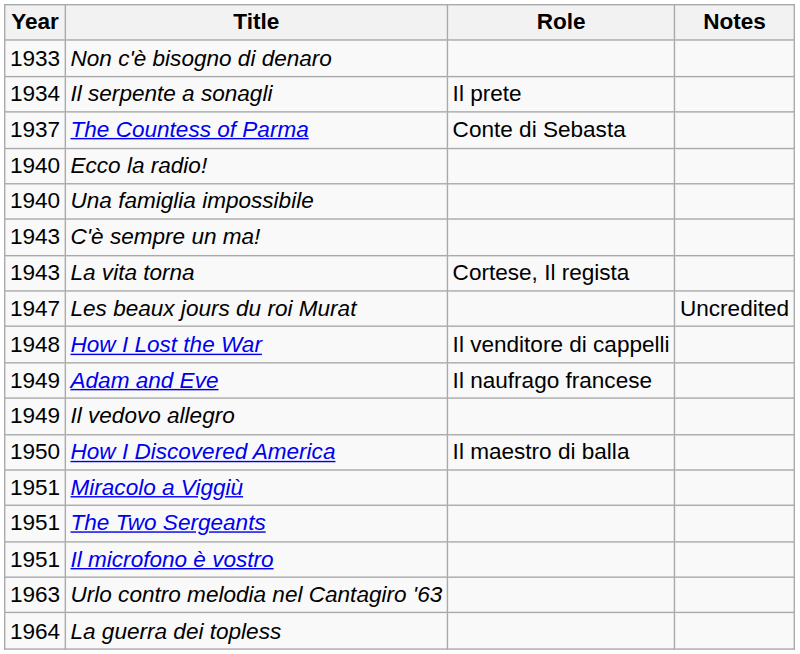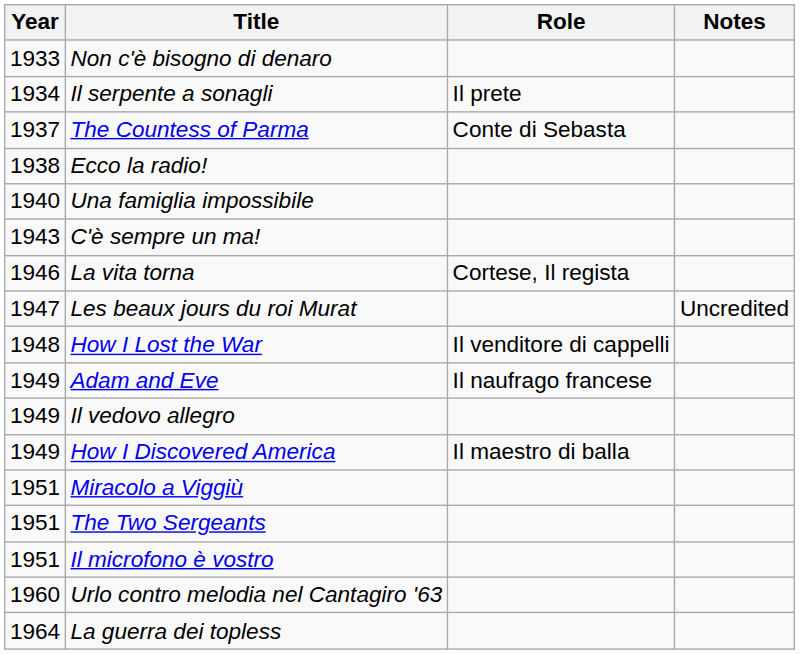Ecco la radio! | Year: 1940 -> 1938
La vita torna | Year: 1943 -> 1946
How I Discovered America | Year: 1950 -> 1949
Urlo contro melodia nel Cantagiro '63 | Year: 1963 -> 1960
